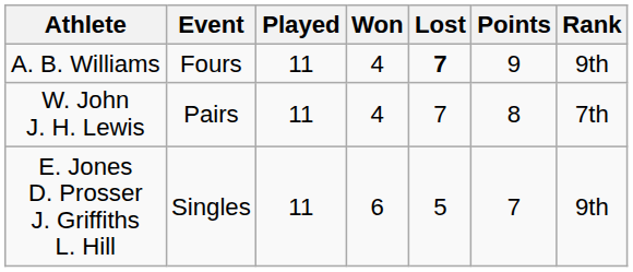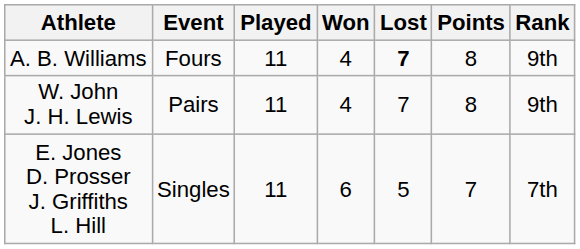A. B. Williams | Points: 9 -> 8
W. John J. H. Lewis | Rank: 7th -> 9th
E. Jones D. Prosser J. Griffiths L. Hill | Rank: 9th -> 7th
